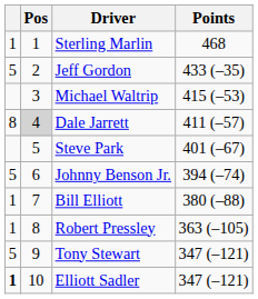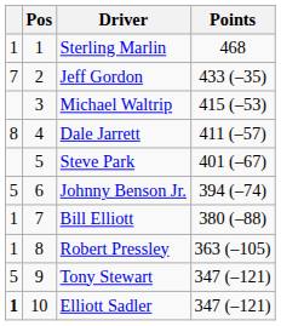Jeff Gordon | column 1: 5 -> 7
Dale Jarrett | Pos: lightgrey background -> no background
